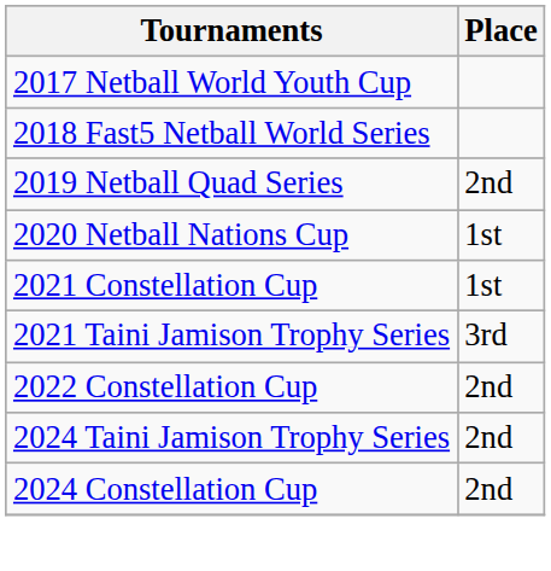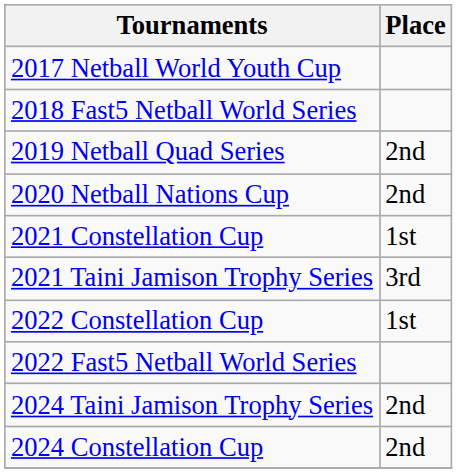2020 Netball Nations Cup | Place: 1st -> 2nd
2022 Constellation Cup | Place: 2nd -> 1st
+ row: 2022 Fast5 Netball World Series
